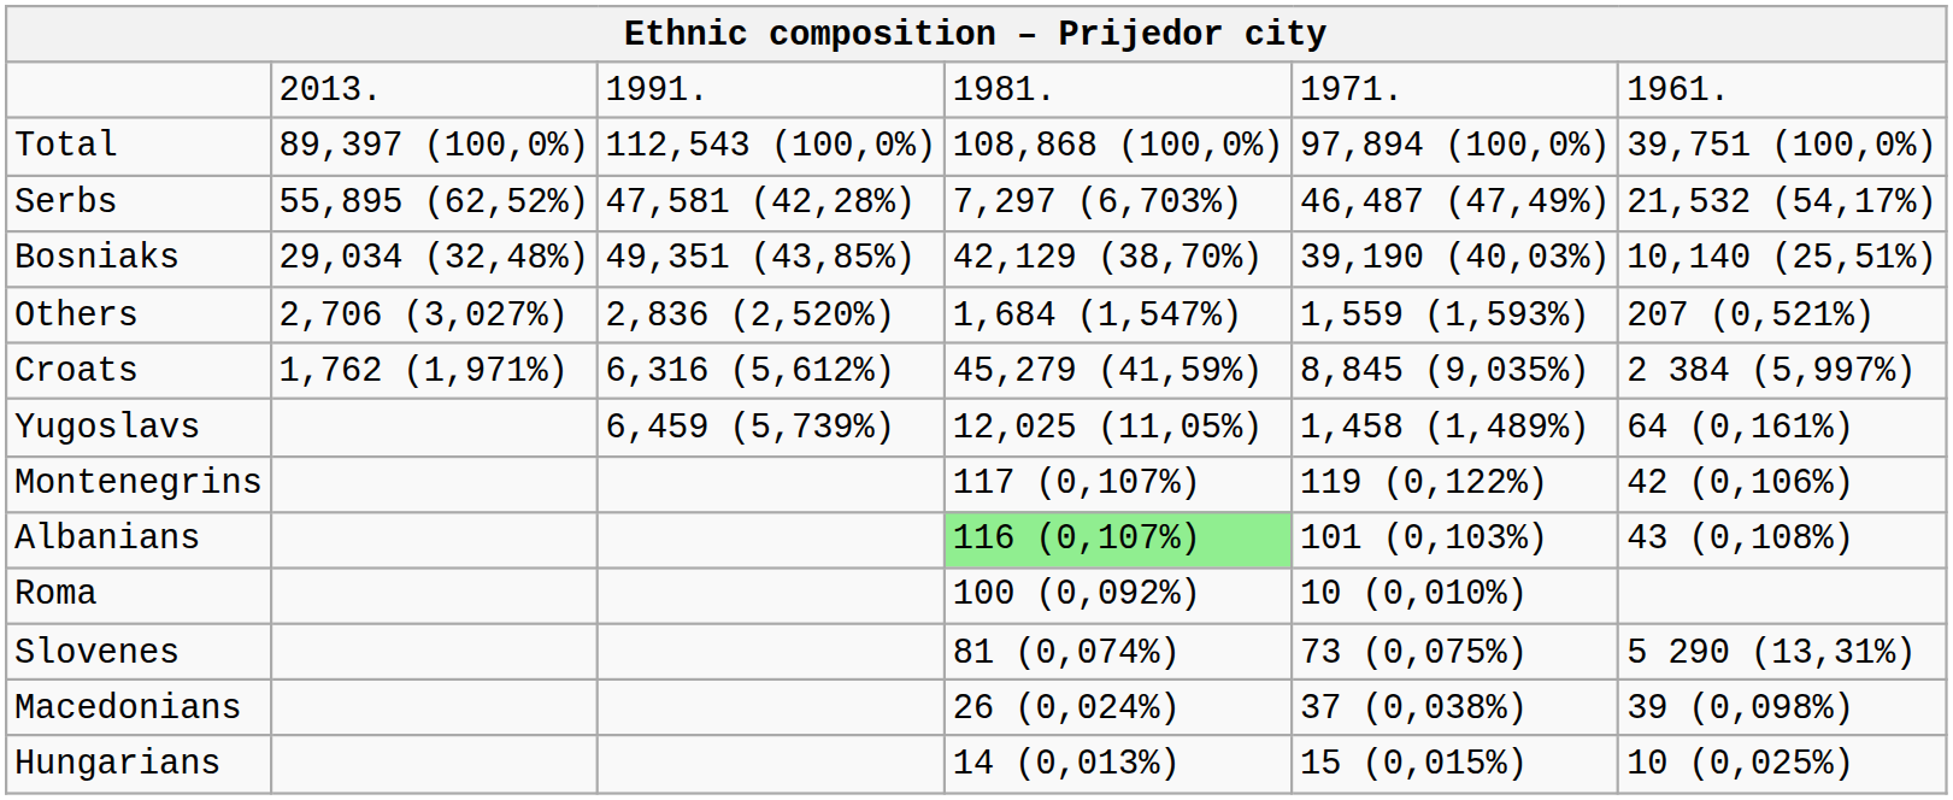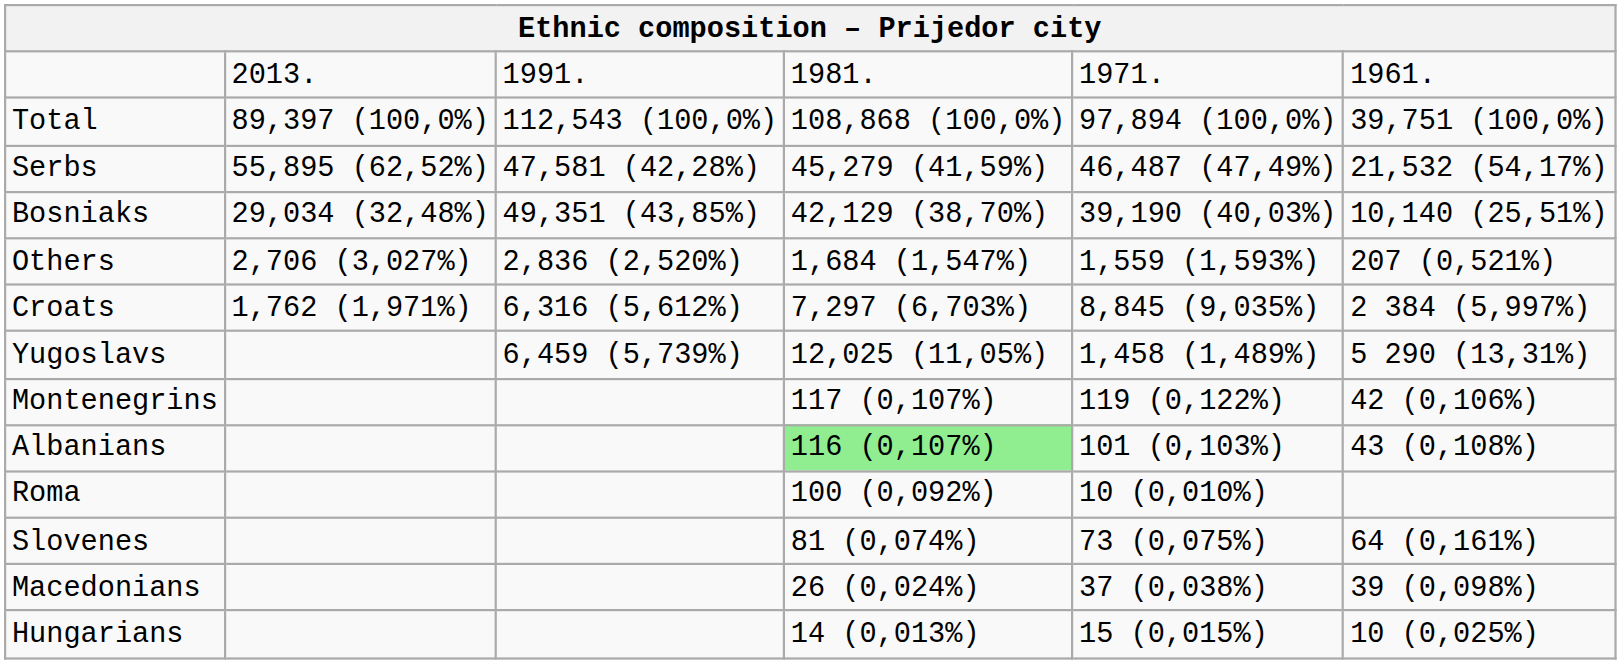Serbs | column 4: 7,297 (6,703%) -> 45,279 (41,59%)
Croats | column 4: 45,279 (41,59%) -> 7,297 (6,703%)
Yugoslavs | column 6: 64 (0,161%) -> 5 290 (13,31%)
Slovenes | column 6: 5 290 (13,31%) -> 64 (0,161%)
